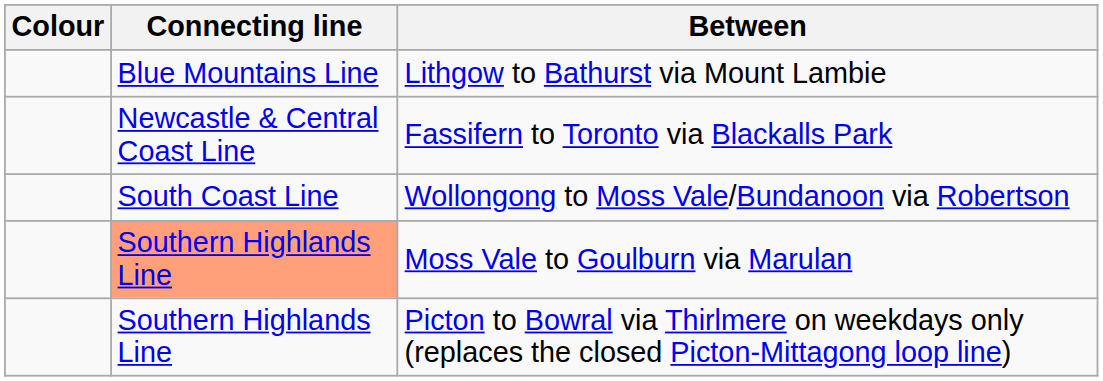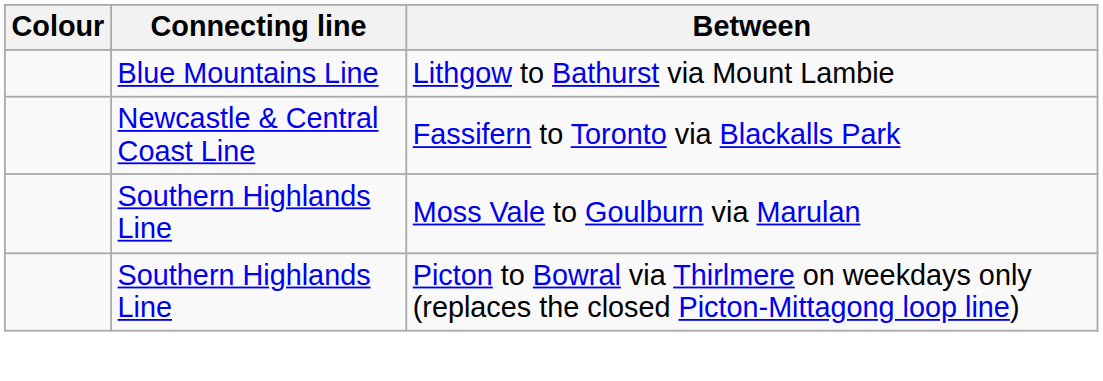- row: South Coast Line | Wollongong to Moss Vale/Bundanoon via Robertson
Moss Vale to Goulburn via Marulan | Connecting line: lightsalmon background -> no background
